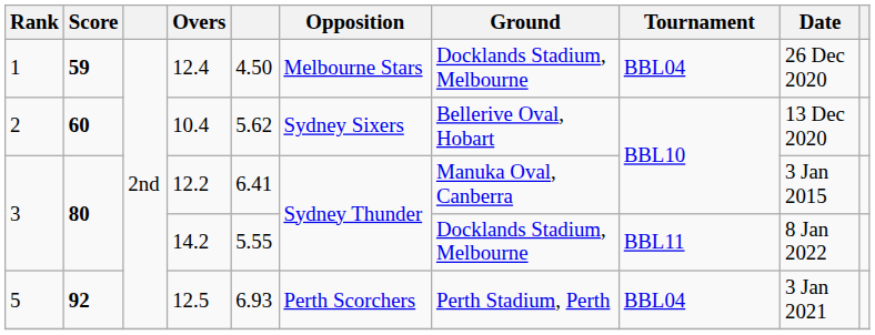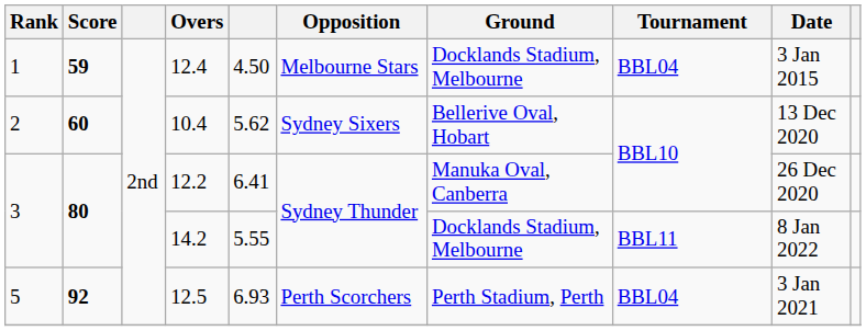12.4 | Date: 26 Dec 2020 -> 3 Jan 2015
12.2 | Date: 3 Jan 2015 -> 26 Dec 2020
